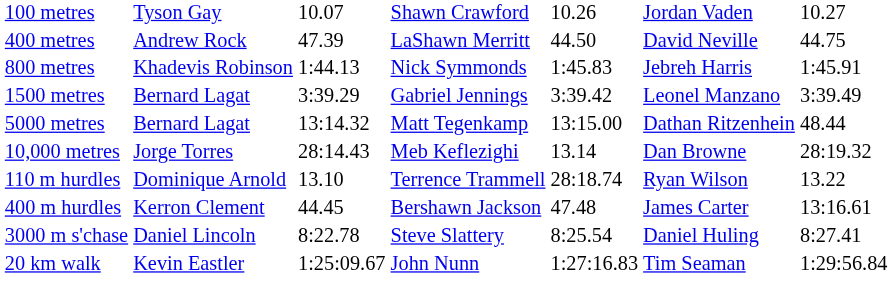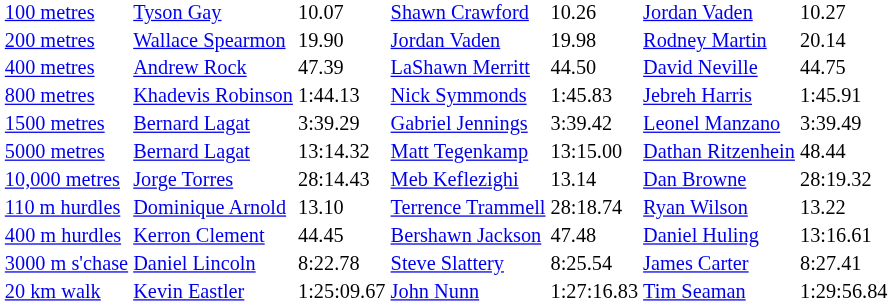+ row: 200 metres | Wallace Spearmon | 19.90 | Jordan Vaden | 19.98 | Rodney Martin | 20.14
400 m hurdles | column 6: James Carter -> Daniel Huling
3000 m s'chase | column 6: Daniel Huling -> James Carter
